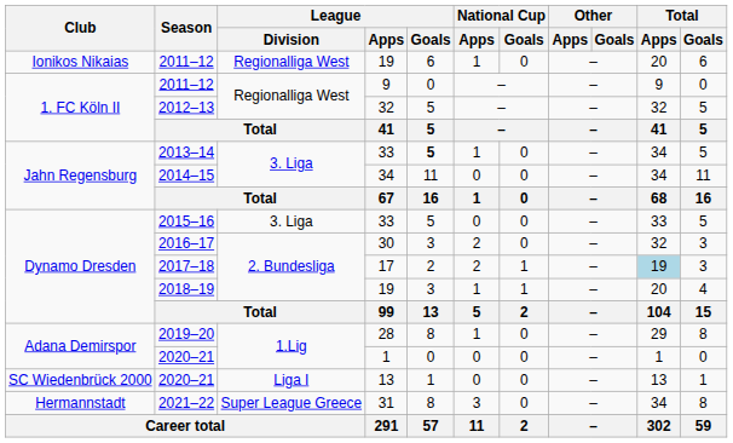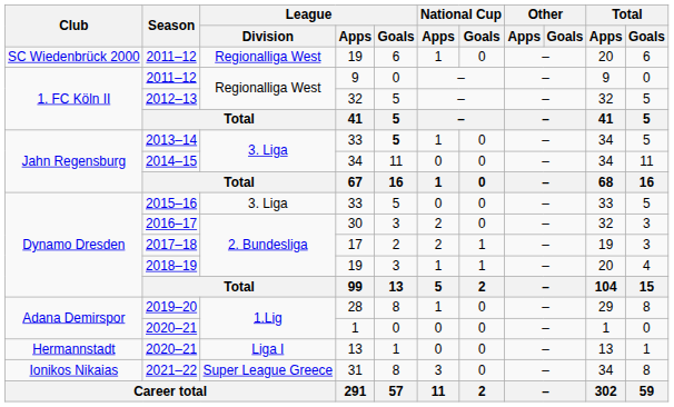2011–12 / 19 | Club: Ionikos Nikaias -> SC Wiedenbrück 2000
2017–18 | Total / Apps: lightblue background -> no background
2020–21 / 13 | Club: SC Wiedenbrück 2000 -> Hermannstadt
2021–22 | Club: Hermannstadt -> Ionikos Nikaias
